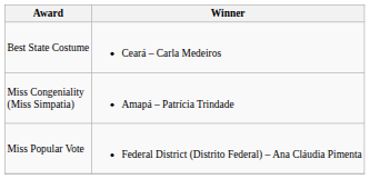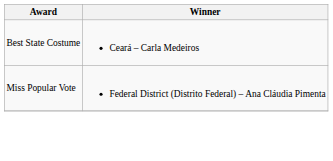- row: Miss Congeniality (Miss Simpatia) | Amapá – Patrícia Trindade
